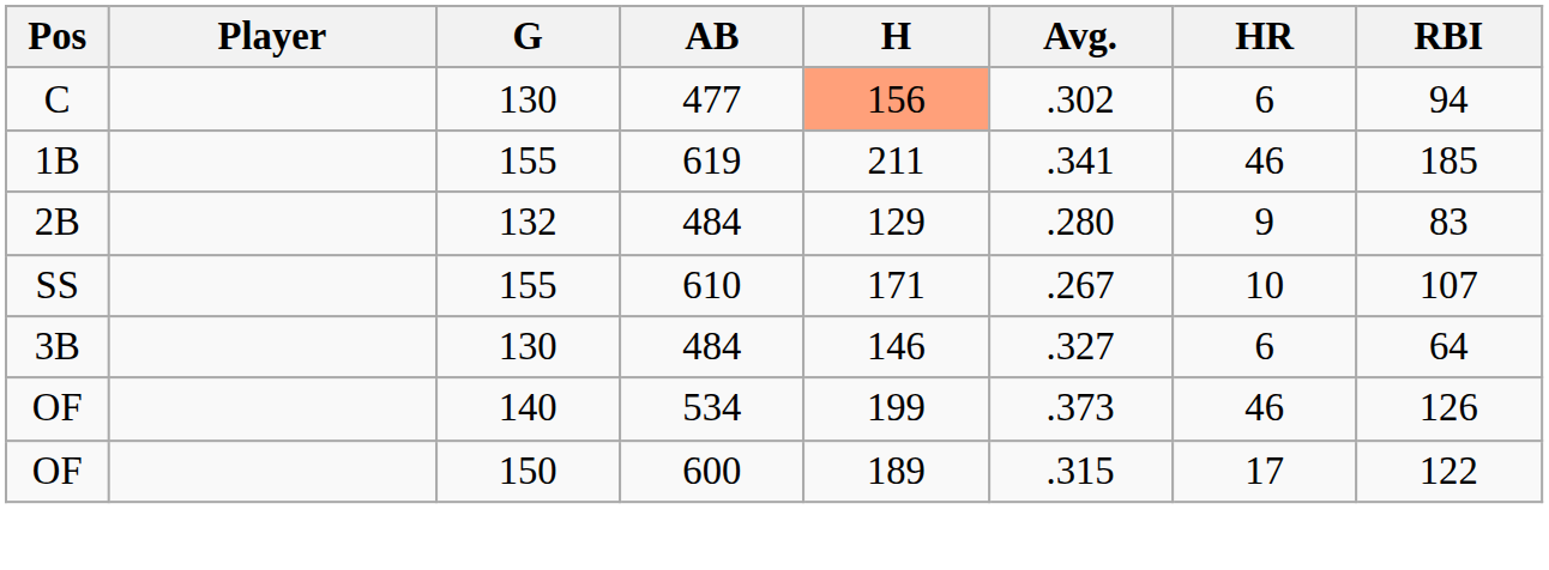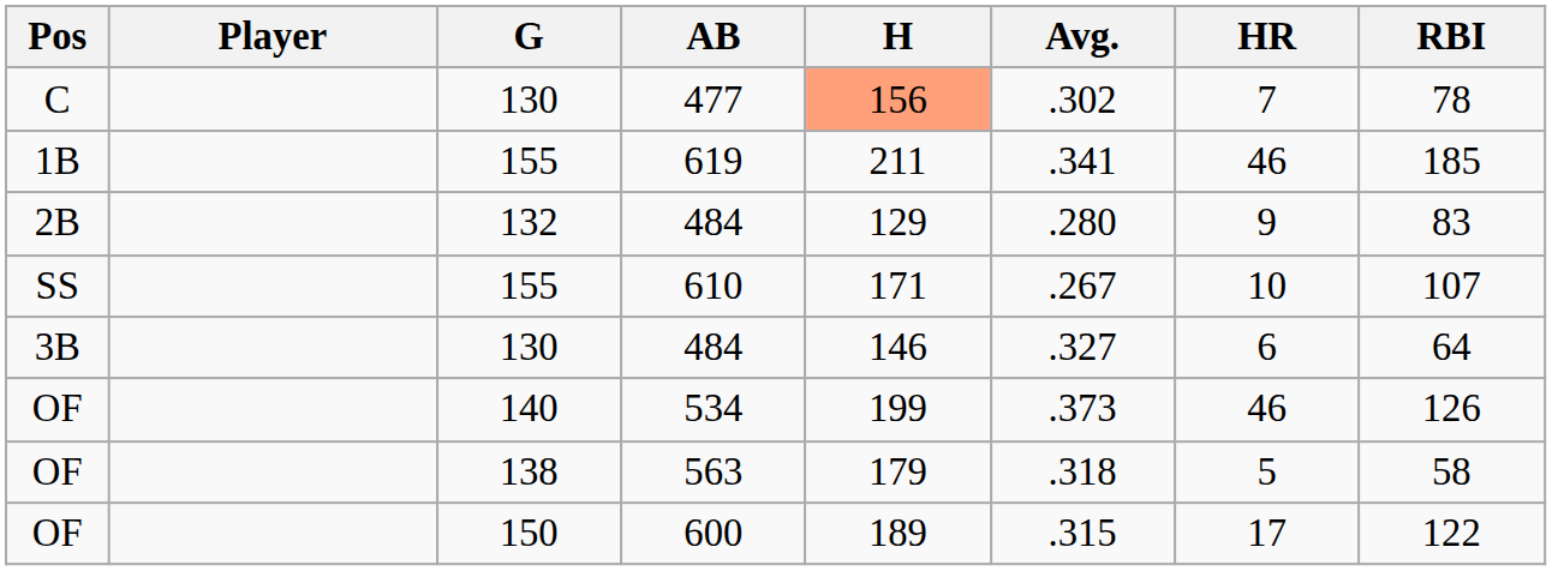477 | HR: 6 -> 7
477 | RBI: 94 -> 78
+ row: OF | 138 | 563 | 179 | .318 | 5 | 58
